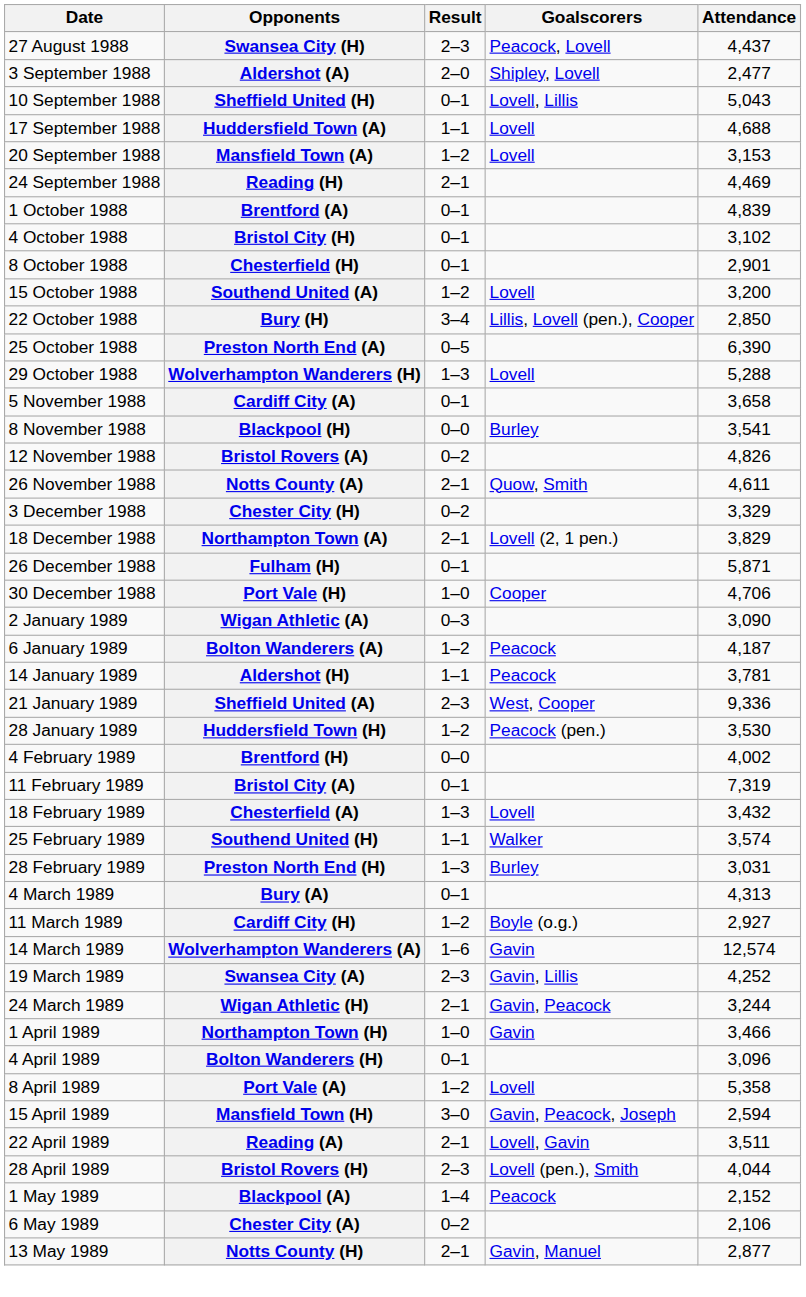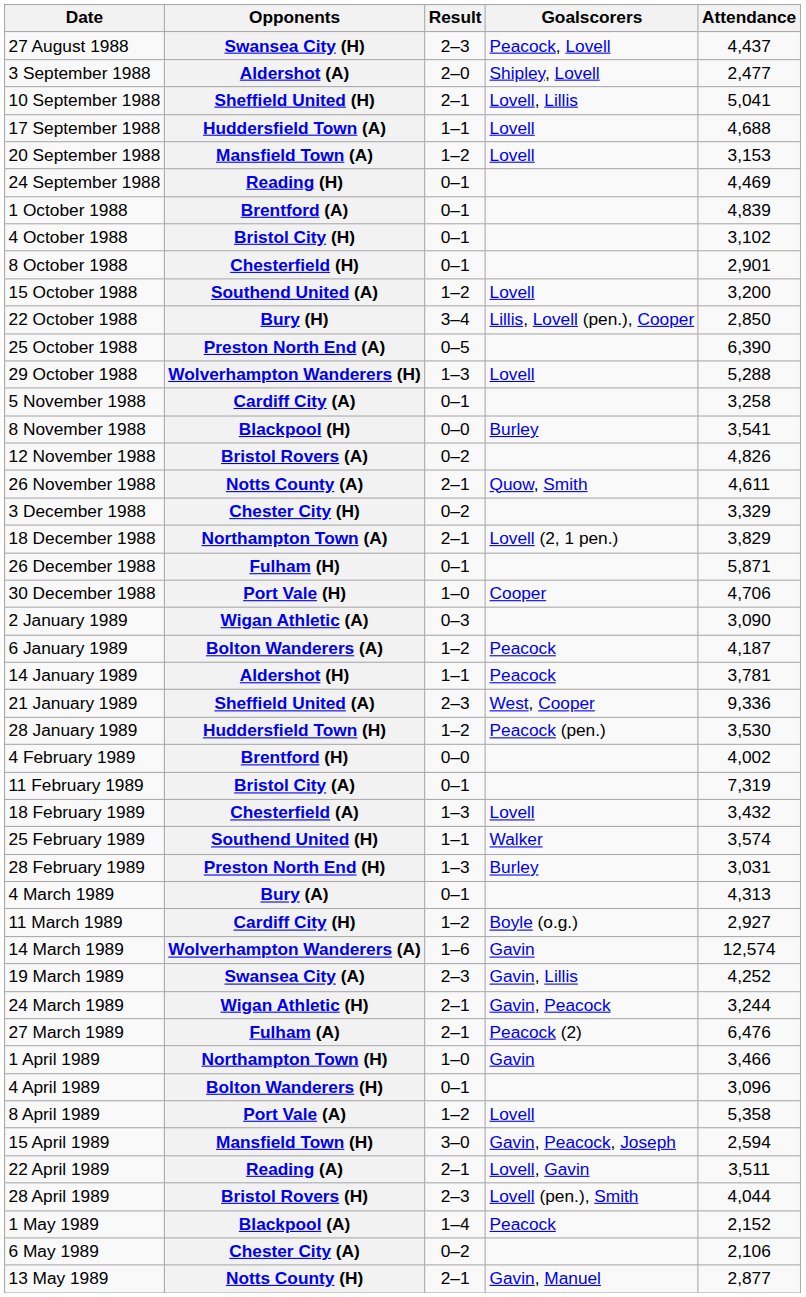Sheffield United (H) | Result: 0–1 -> 2–1
Sheffield United (H) | Attendance: 5,043 -> 5,041
Reading (H) | Result: 2–1 -> 0–1
Cardiff City (A) | Attendance: 3,658 -> 3,258
+ row: 27 March 1989 | Fulham (A) | 2–1 | Peacock (2) | 6,476
